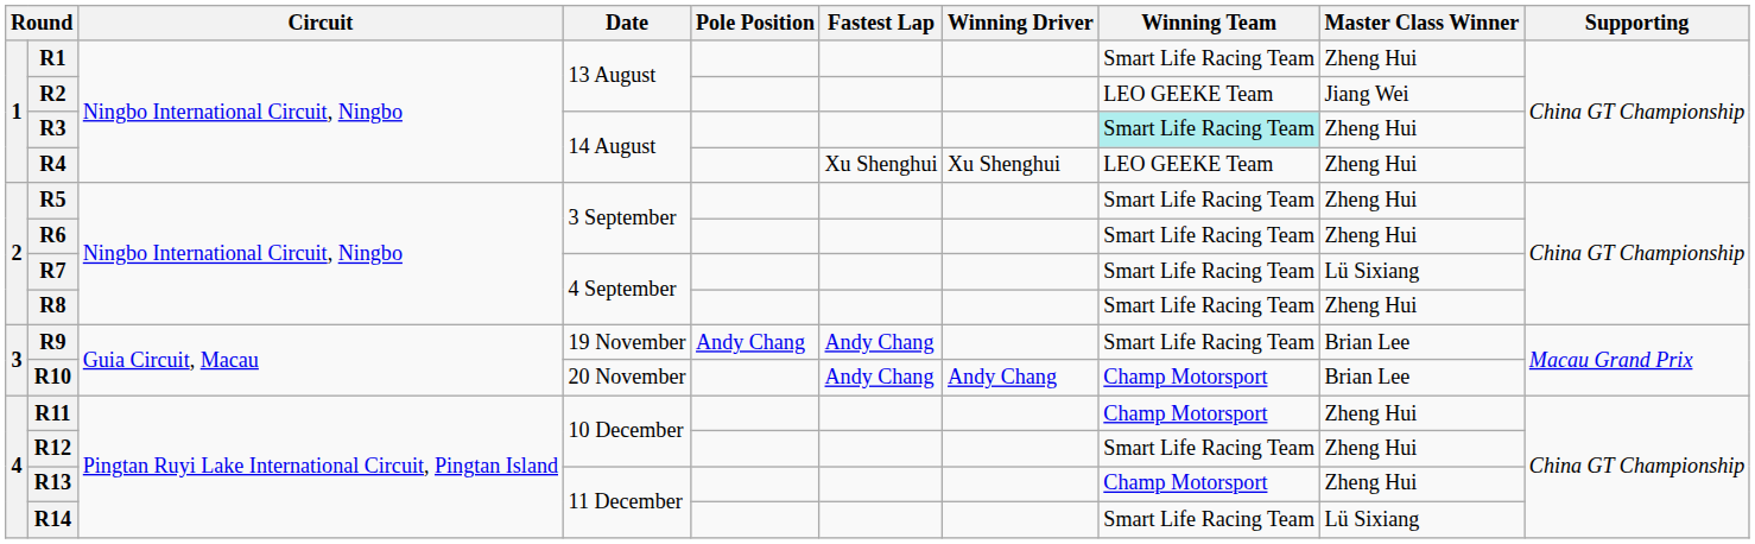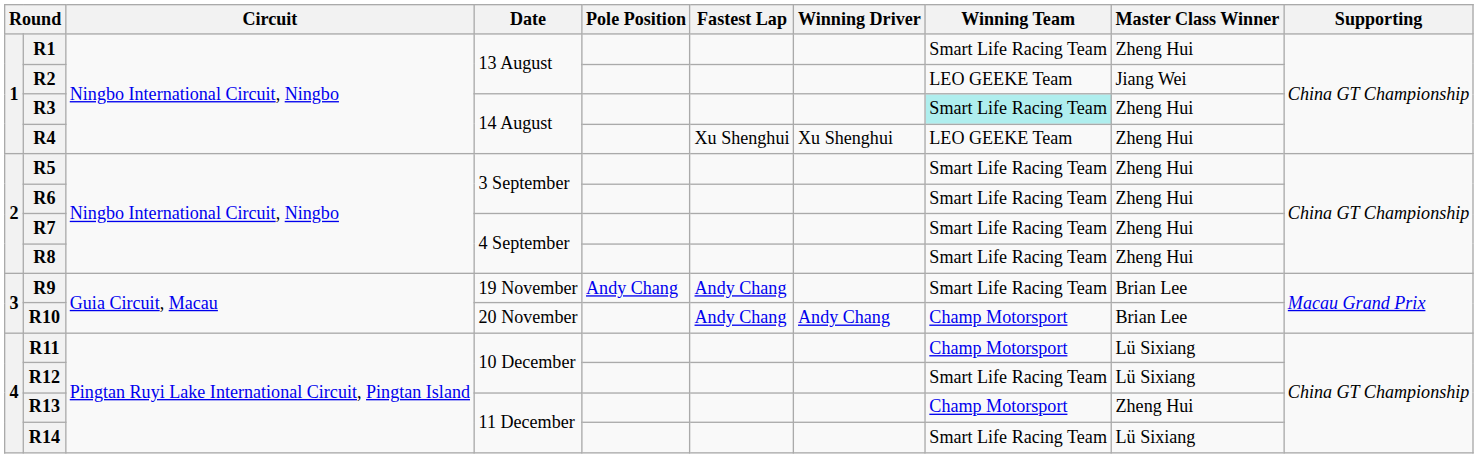R7 | Master Class Winner: Lü Sixiang -> Zheng Hui
R11 | Master Class Winner: Zheng Hui -> Lü Sixiang
R12 | Master Class Winner: Zheng Hui -> Lü Sixiang
